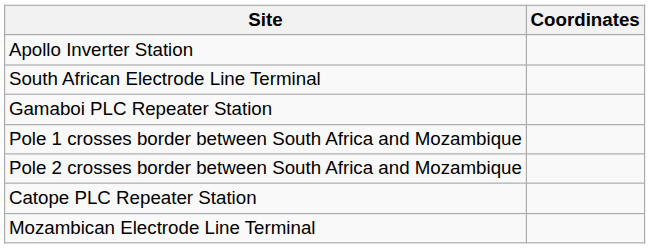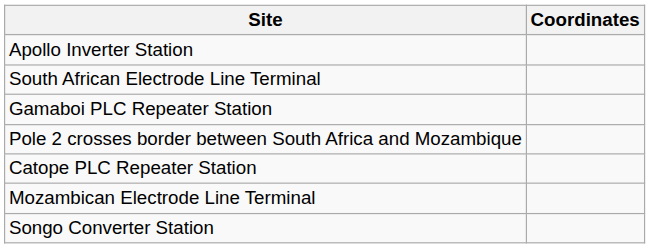- row: Pole 1 crosses border between South Africa and Mozambique
+ row: Songo Converter Station
